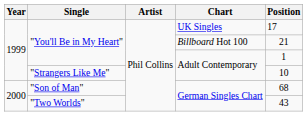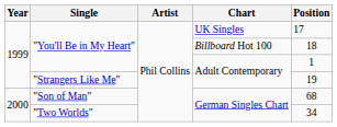"You'll Be in My Heart" / Billboard Hot 100 | Position: 21 -> 18
"Strangers Like Me" | Position: 10 -> 19
"Two Worlds" | Position: 43 -> 34
